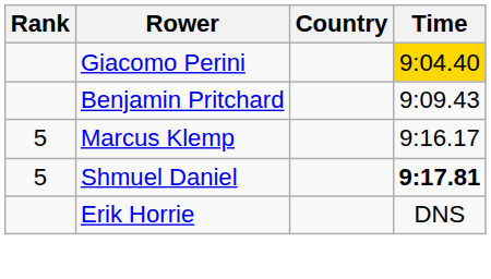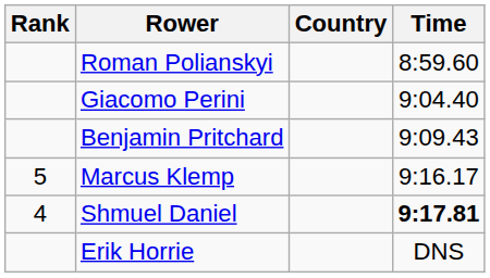+ row: Roman Polianskyi | 8:59.60
Giacomo Perini | Time: gold background -> no background
Shmuel Daniel | Rank: 5 -> 4
